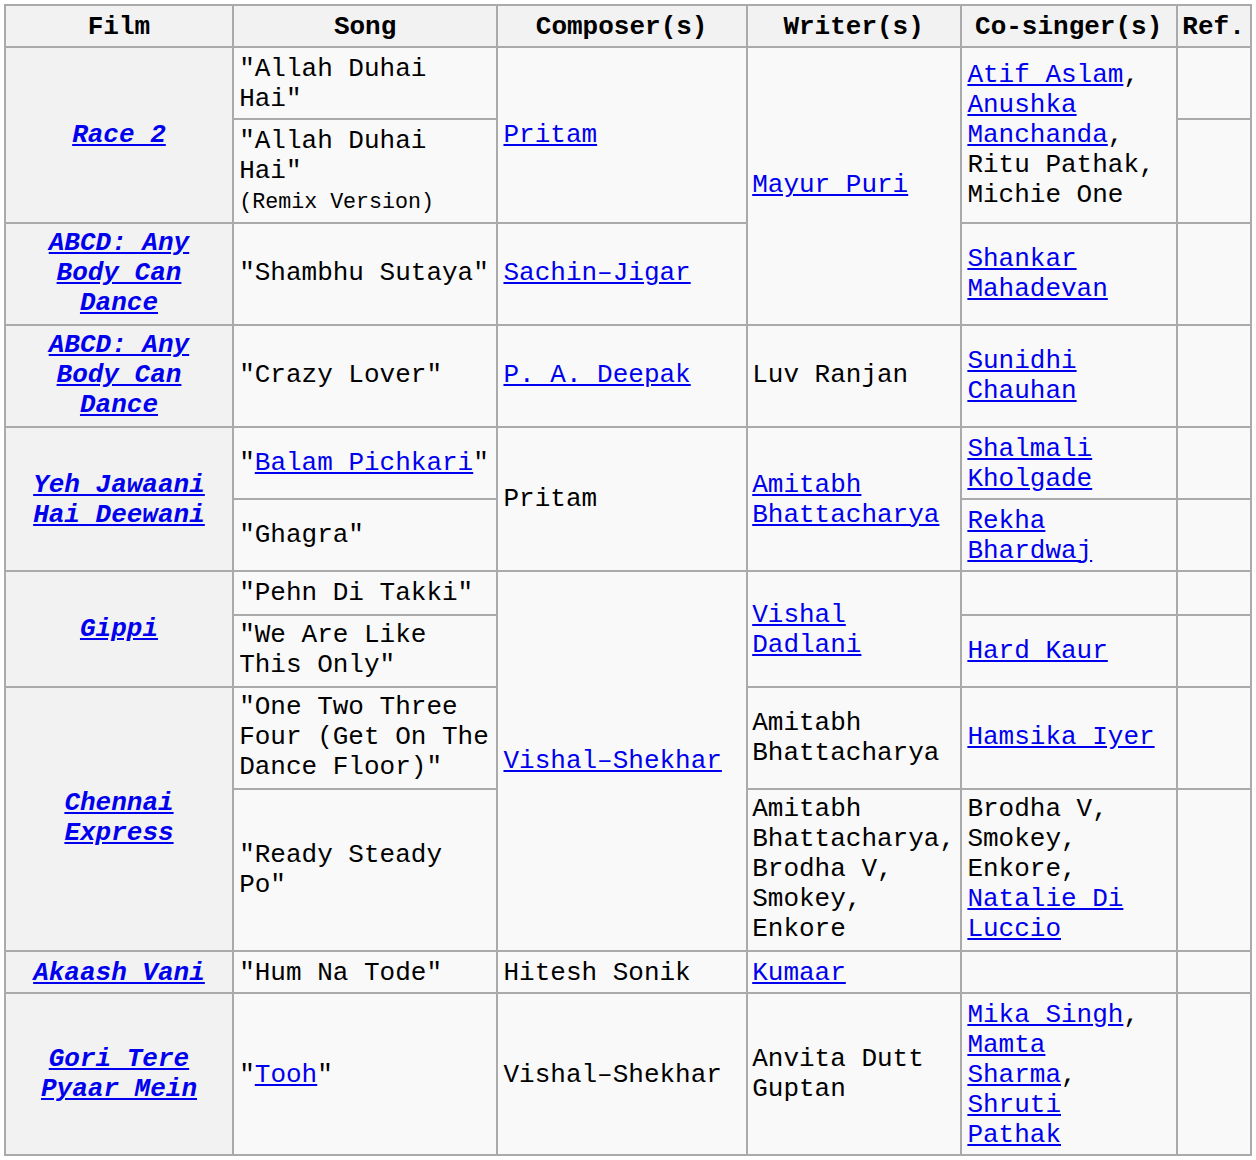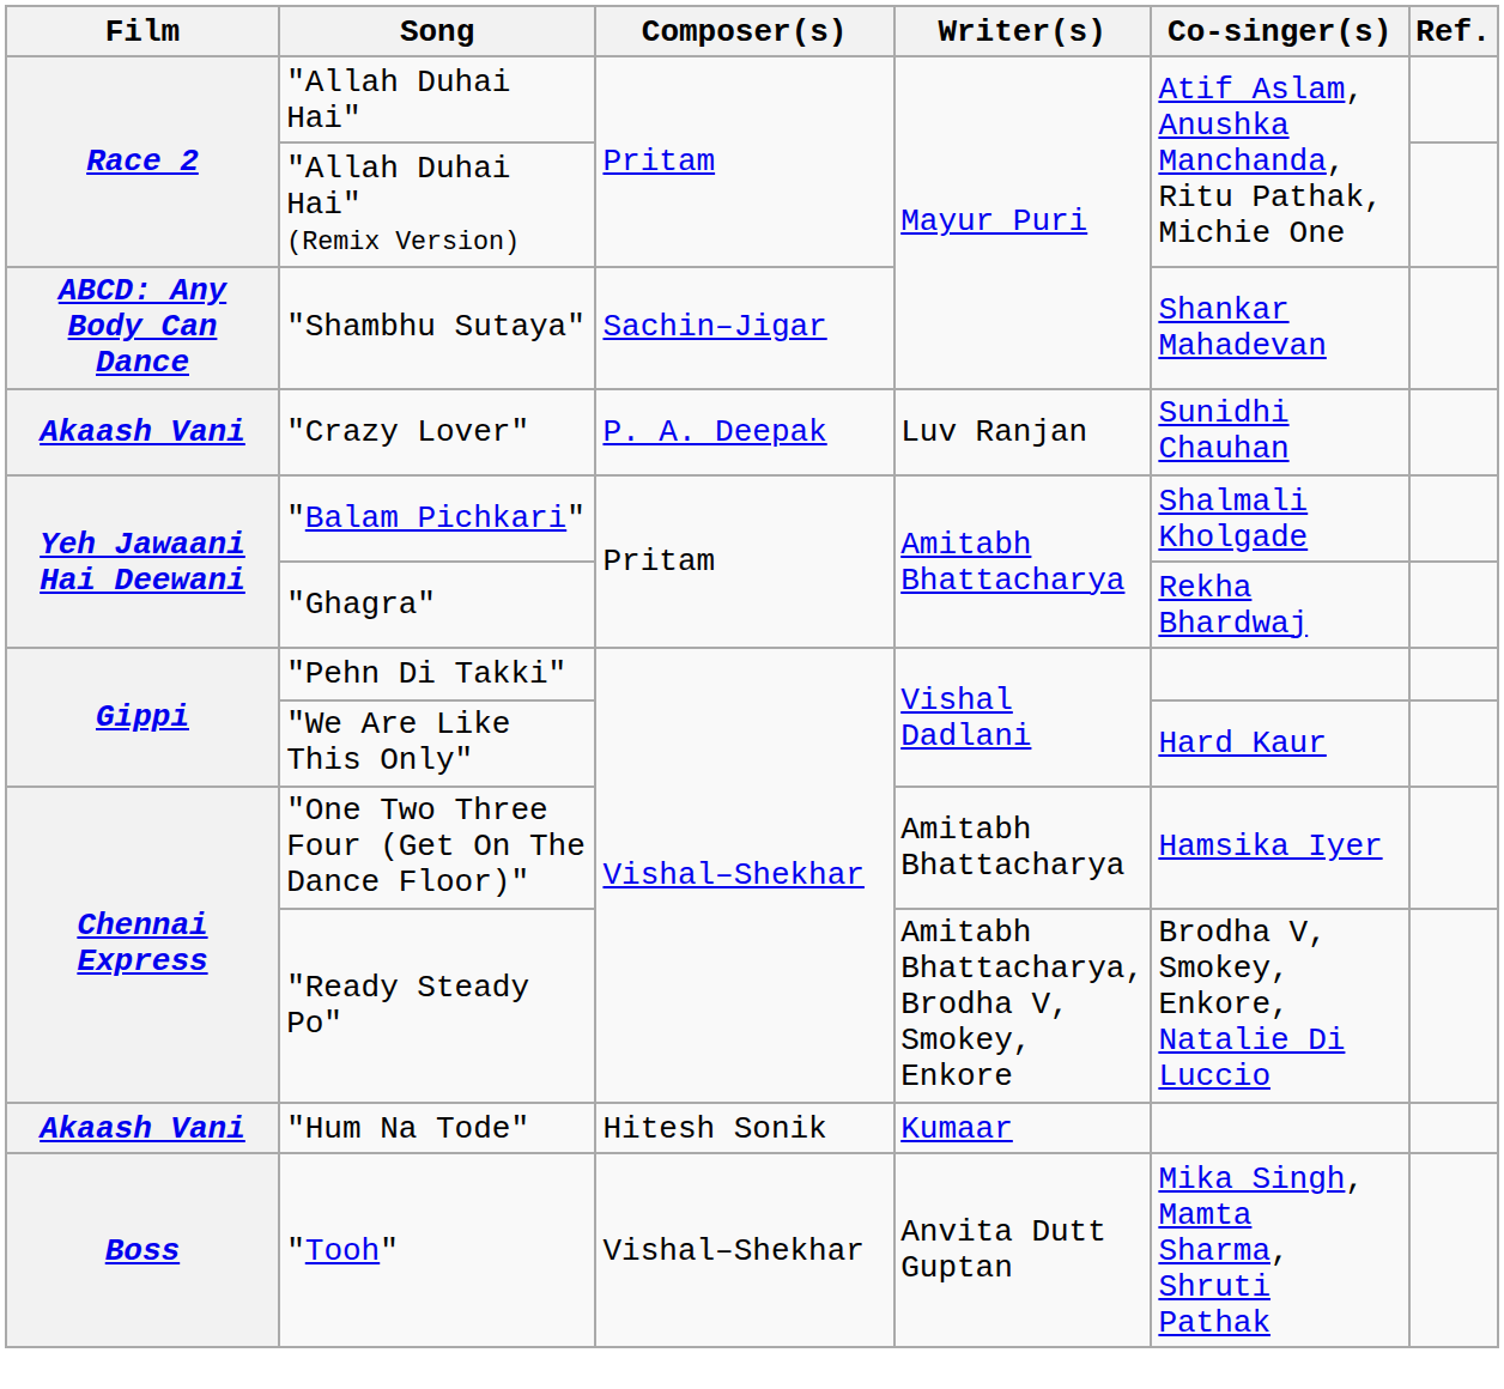"Crazy Lover" | Film: ABCD: Any Body Can Dance -> Akaash Vani
"Tooh" | Film: Gori Tere Pyaar Mein -> Boss
